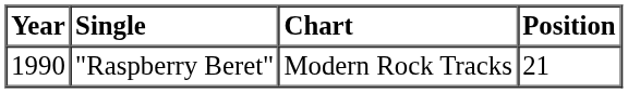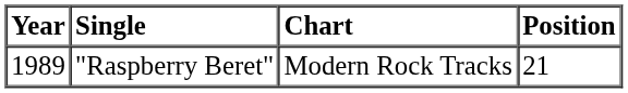"Raspberry Beret" | Year: 1990 -> 1989
